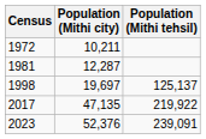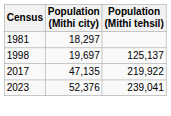- row: 1972 | 10,211
1981 | Population (Mithi city): 12,287 -> 18,297
2023 | Population (Mithi tehsil): 239,091 -> 239,041
